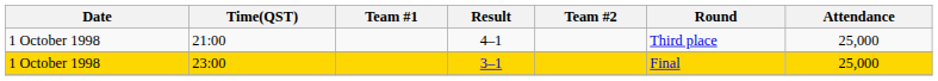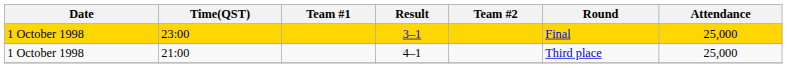rows swapped: 21:00 <-> 23:00
